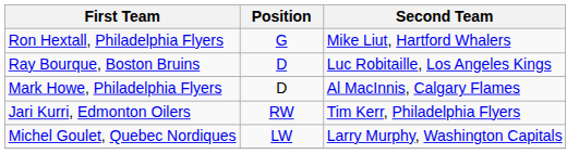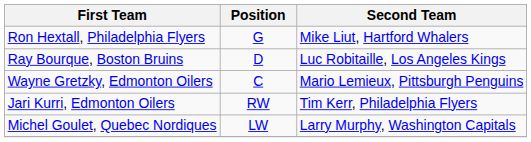- row: Mark Howe, Philadelphia Flyers | D | Al MacInnis, Calgary Flames
+ row: Wayne Gretzky, Edmonton Oilers | C | Mario Lemieux, Pittsburgh Penguins
